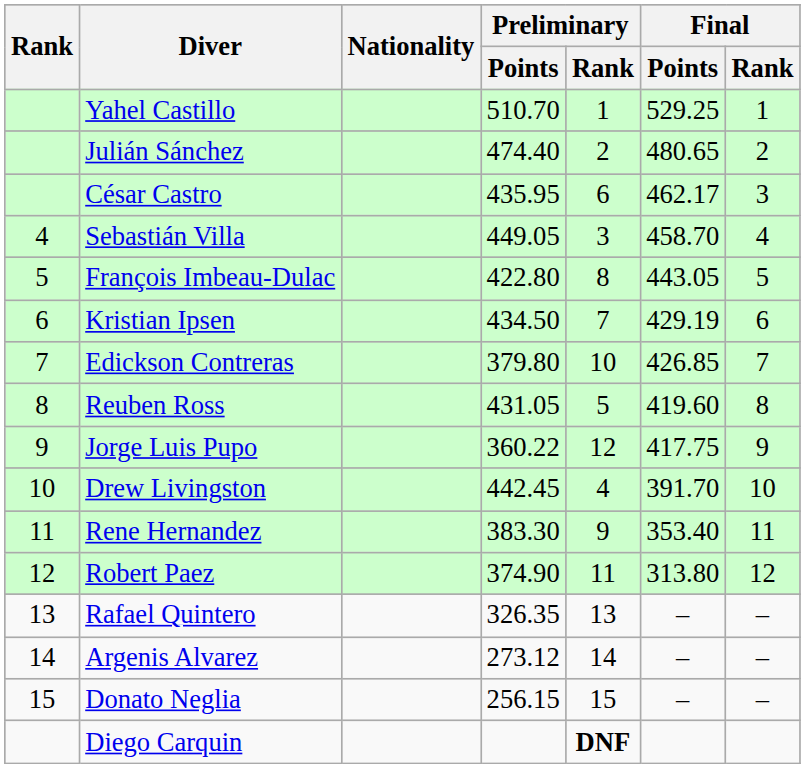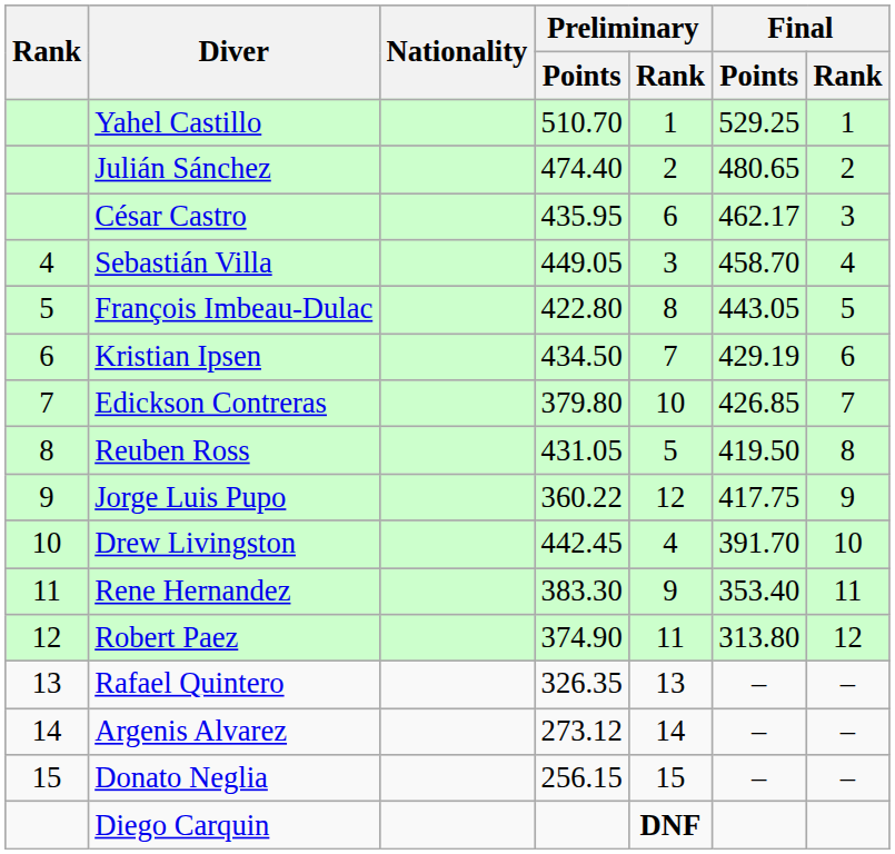Reuben Ross | Final / Points: 419.60 -> 419.50
